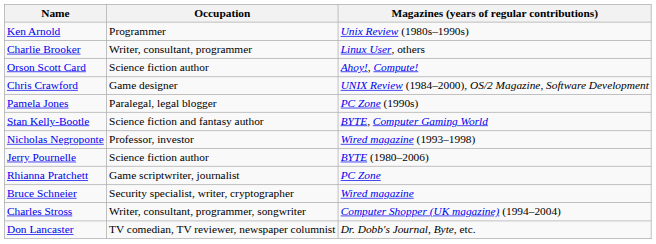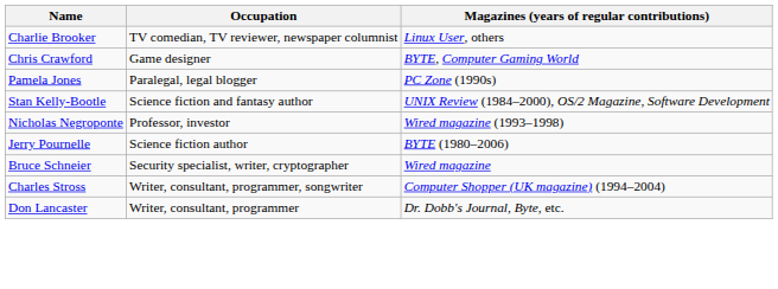- row: Ken Arnold | Programmer | Unix Review (1980s–1990s)
Charlie Brooker | Occupation: Writer, consultant, programmer -> TV comedian, TV reviewer, newspaper columnist
- row: Orson Scott Card | Science fiction author | Ahoy!, Compute!
Chris Crawford | Magazines (years of regular contributions): UNIX Review (1984–2000), OS/2 Magazine, Software Development -> BYTE, Computer Gaming World
Stan Kelly-Bootle | Magazines (years of regular contributions): BYTE, Computer Gaming World -> UNIX Review (1984–2000), OS/2 Magazine, Software Development
- row: Rhianna Pratchett | Game scriptwriter, journalist | PC Zone
Don Lancaster | Occupation: TV comedian, TV reviewer, newspaper columnist -> Writer, consultant, programmer
